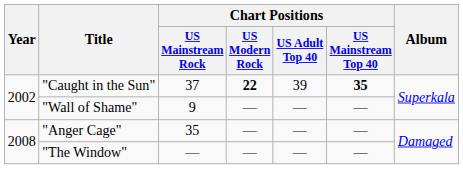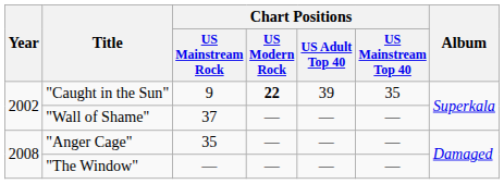"Caught in the Sun" | Chart Positions / US Mainstream Rock: 37 -> 9
"Caught in the Sun" | Chart Positions / US Mainstream Top 40: bold -> normal
"Wall of Shame" | Chart Positions / US Mainstream Rock: 9 -> 37
